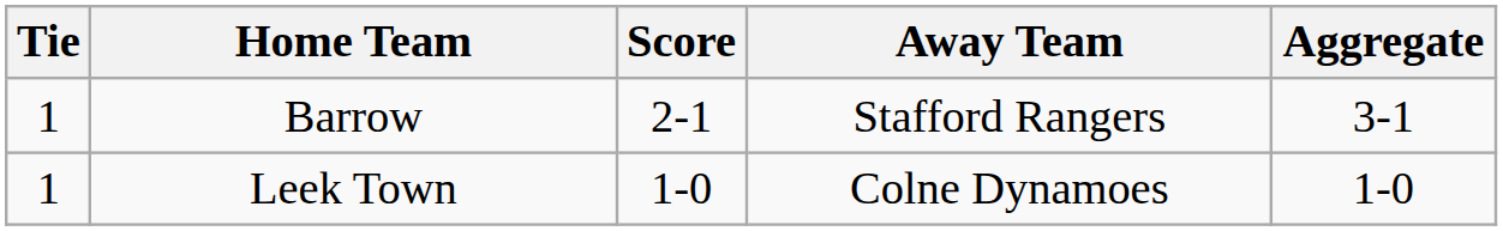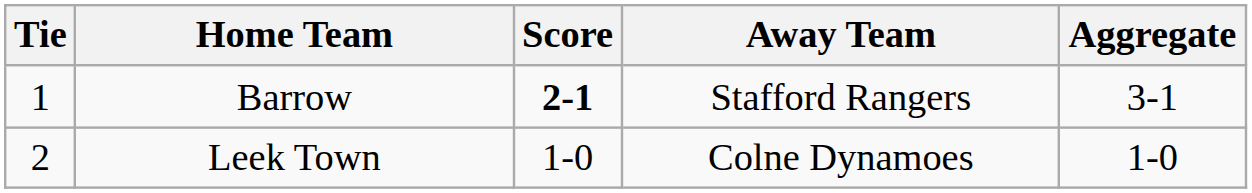Barrow | Score: normal -> bold
Leek Town | Tie: 1 -> 2
